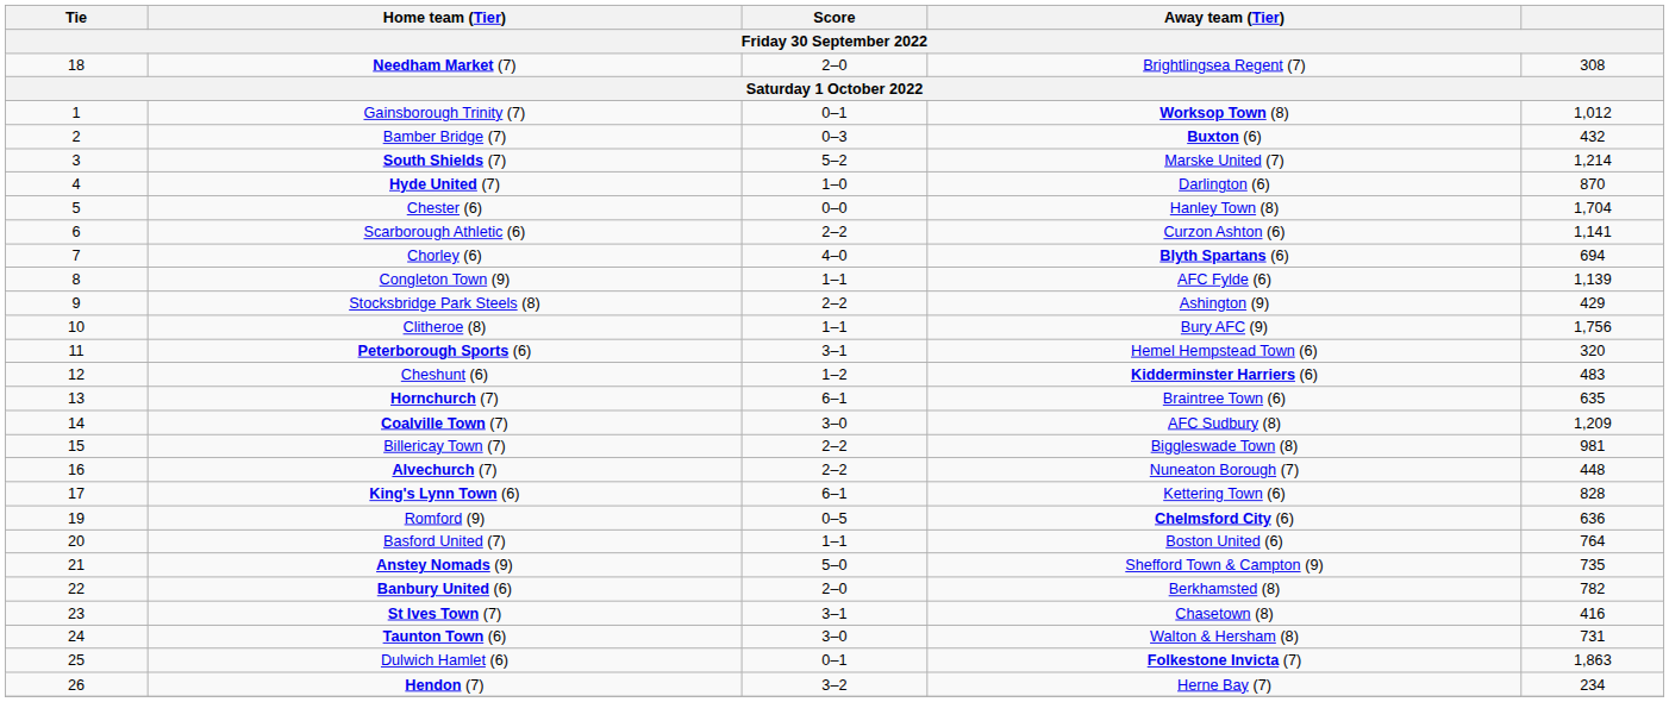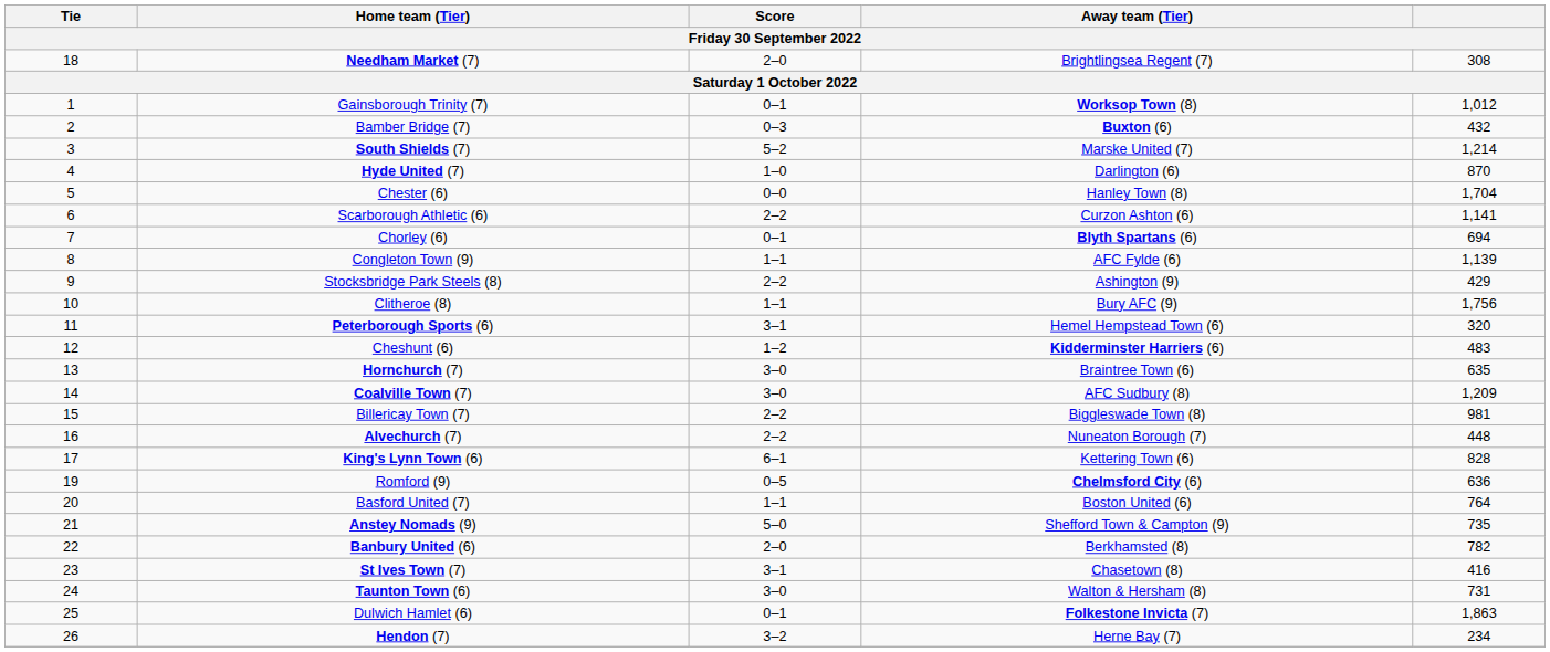Chorley (6) | Score: 4–0 -> 0–1
Hornchurch (7) | Score: 6–1 -> 3–0
